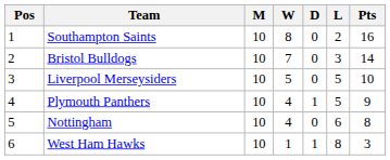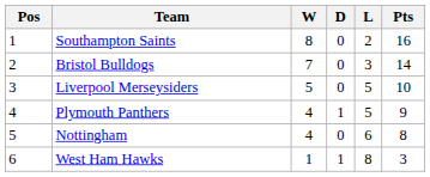- column: M | 10 | 10 | 10 | 10 | 10 | 10
